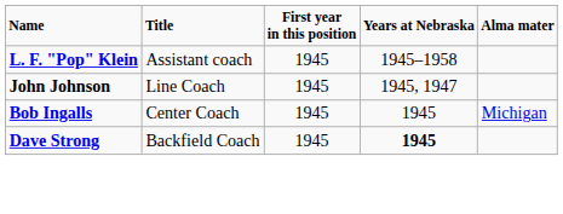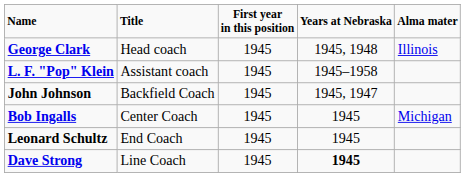+ row: George Clark | Head coach | 1945 | 1945, 1948 | Illinois
John Johnson | Title: Line Coach -> Backfield Coach
+ row: Leonard Schultz | End Coach | 1945 | 1945
Dave Strong | Title: Backfield Coach -> Line Coach
